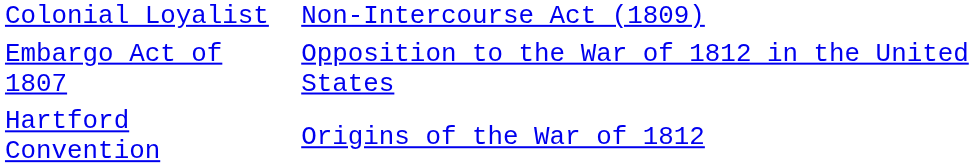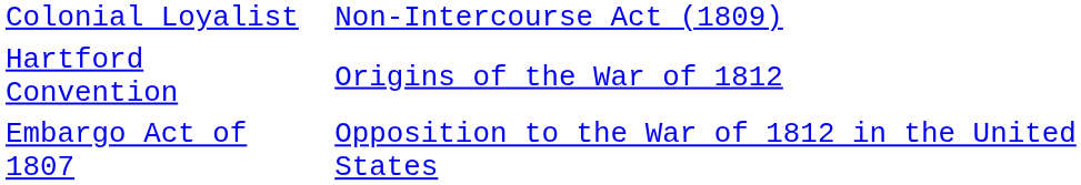rows swapped: Embargo Act of 1807 <-> Hartford Convention
